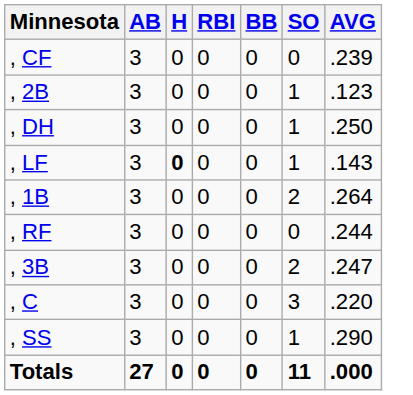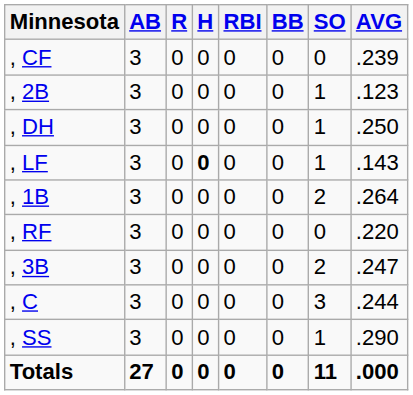+ column: R | 0 | 0 | 0 | 0 | 0 | 0 | 0 | 0 | 0 | 0
, RF | AVG: .244 -> .220
, C | AVG: .220 -> .244
